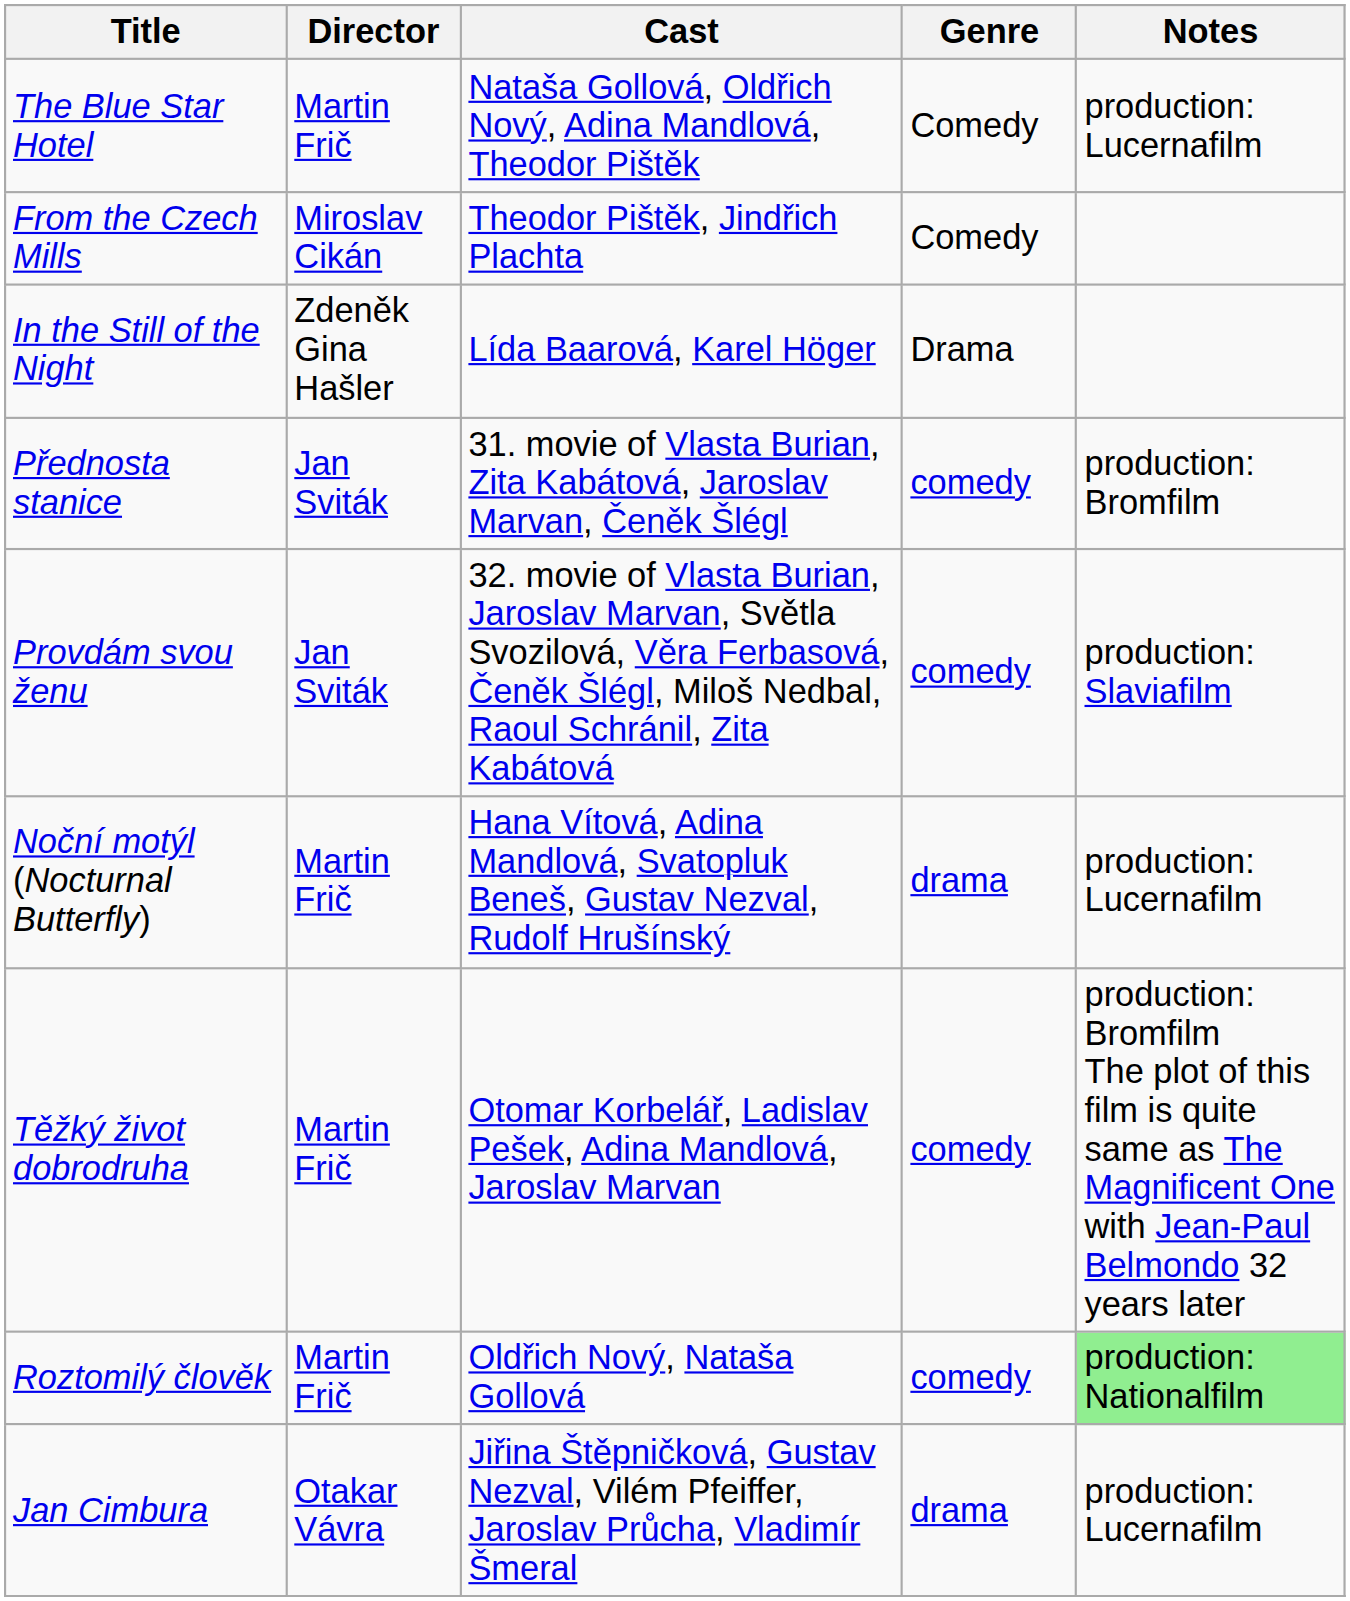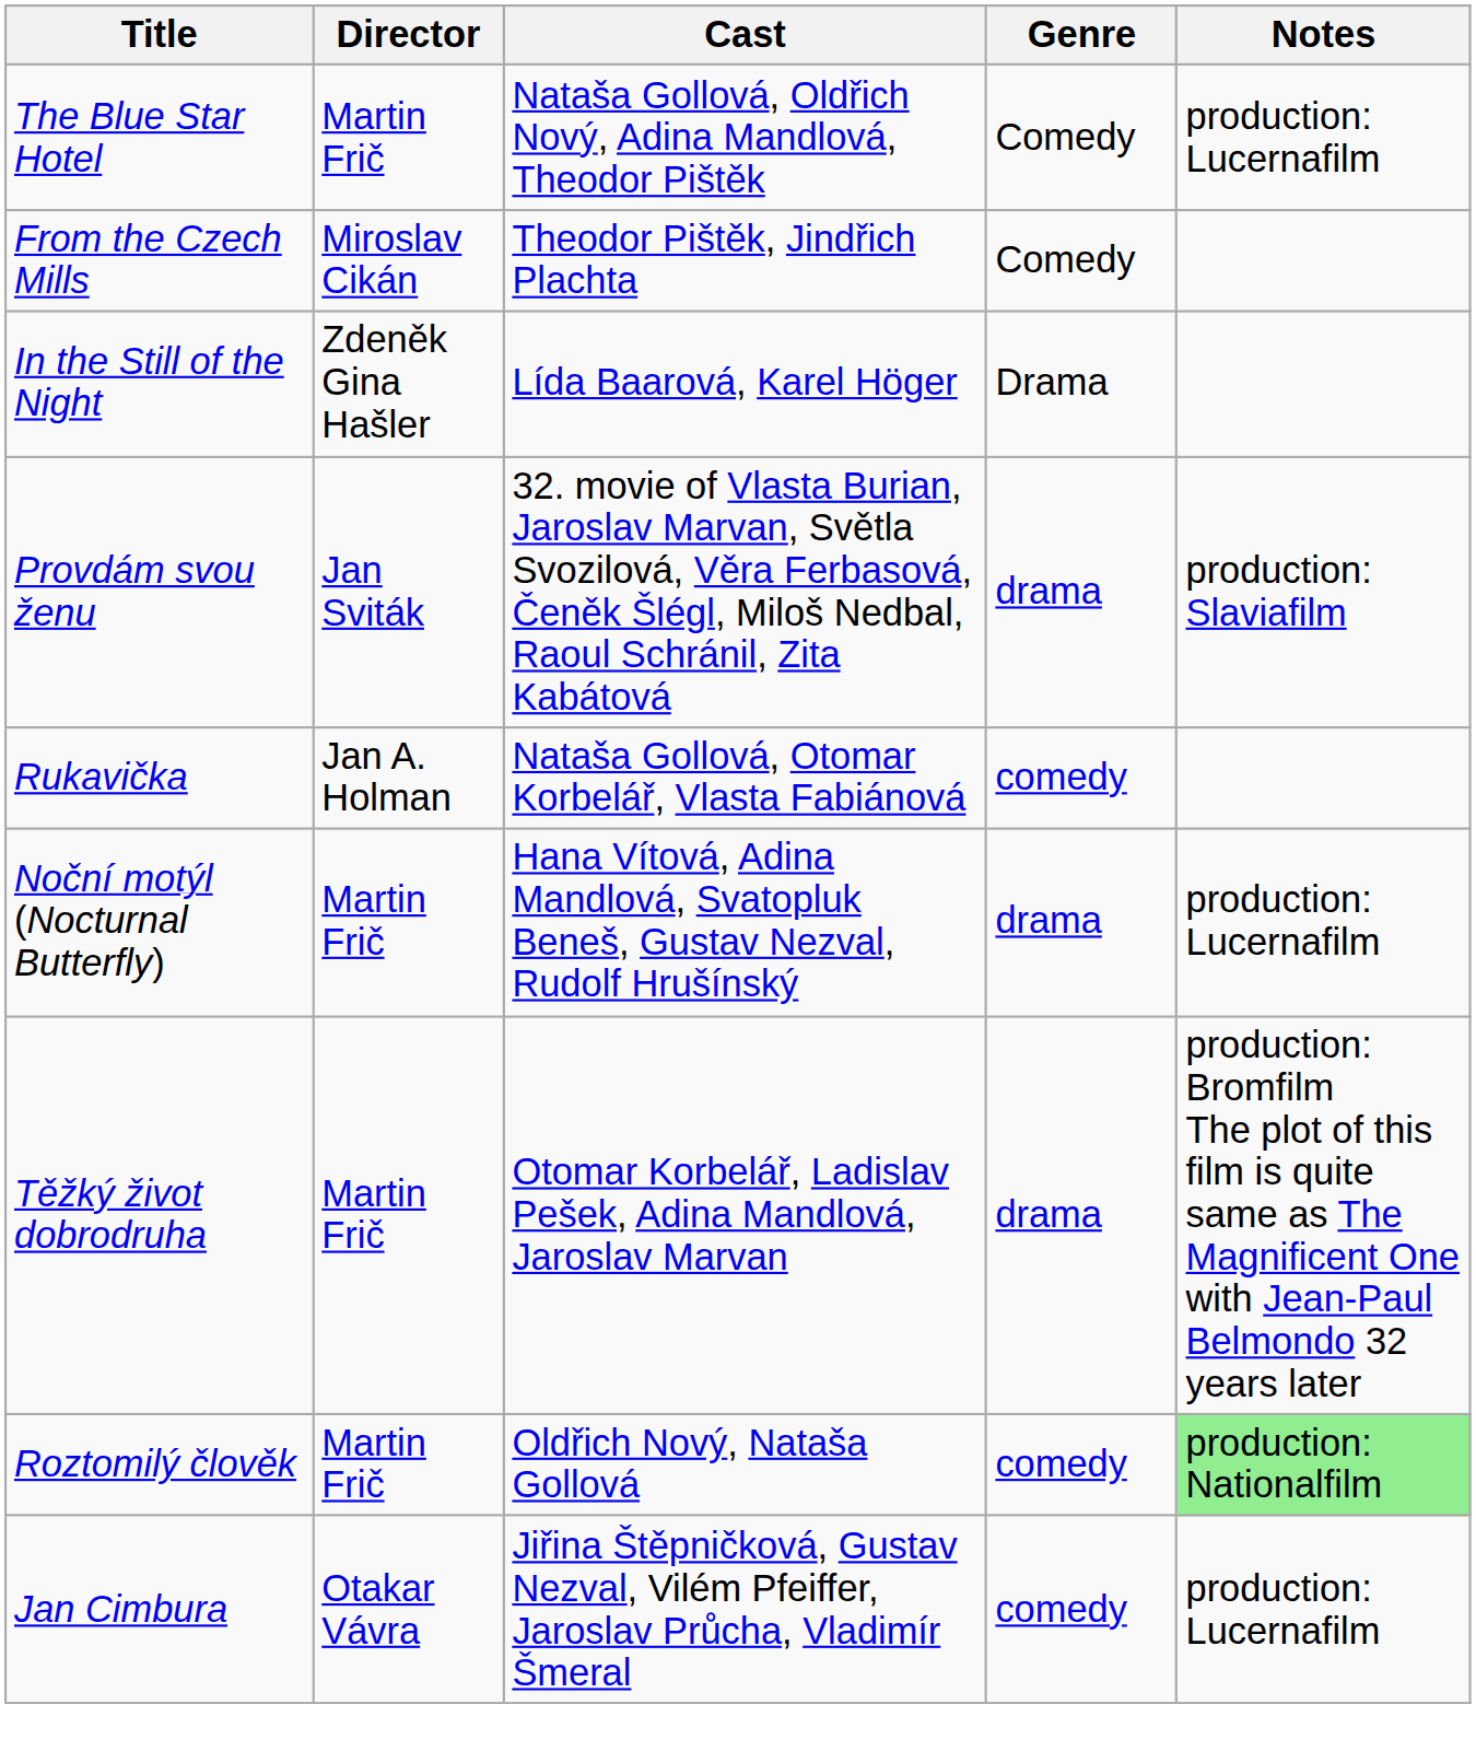- row: Přednosta stanice | Jan Sviták | 31. movie of Vlasta Burian, Zita Kabátová, Jaroslav Marvan, Čeněk Šlégl | comedy | production: Bromfilm
Provdám svou ženu | Genre: comedy -> drama
+ row: Rukavička | Jan A. Holman | Nataša Gollová, Otomar Korbelář, Vlasta Fabiánová | comedy
Těžký život dobrodruha | Genre: comedy -> drama
Jan Cimbura | Genre: drama -> comedy
